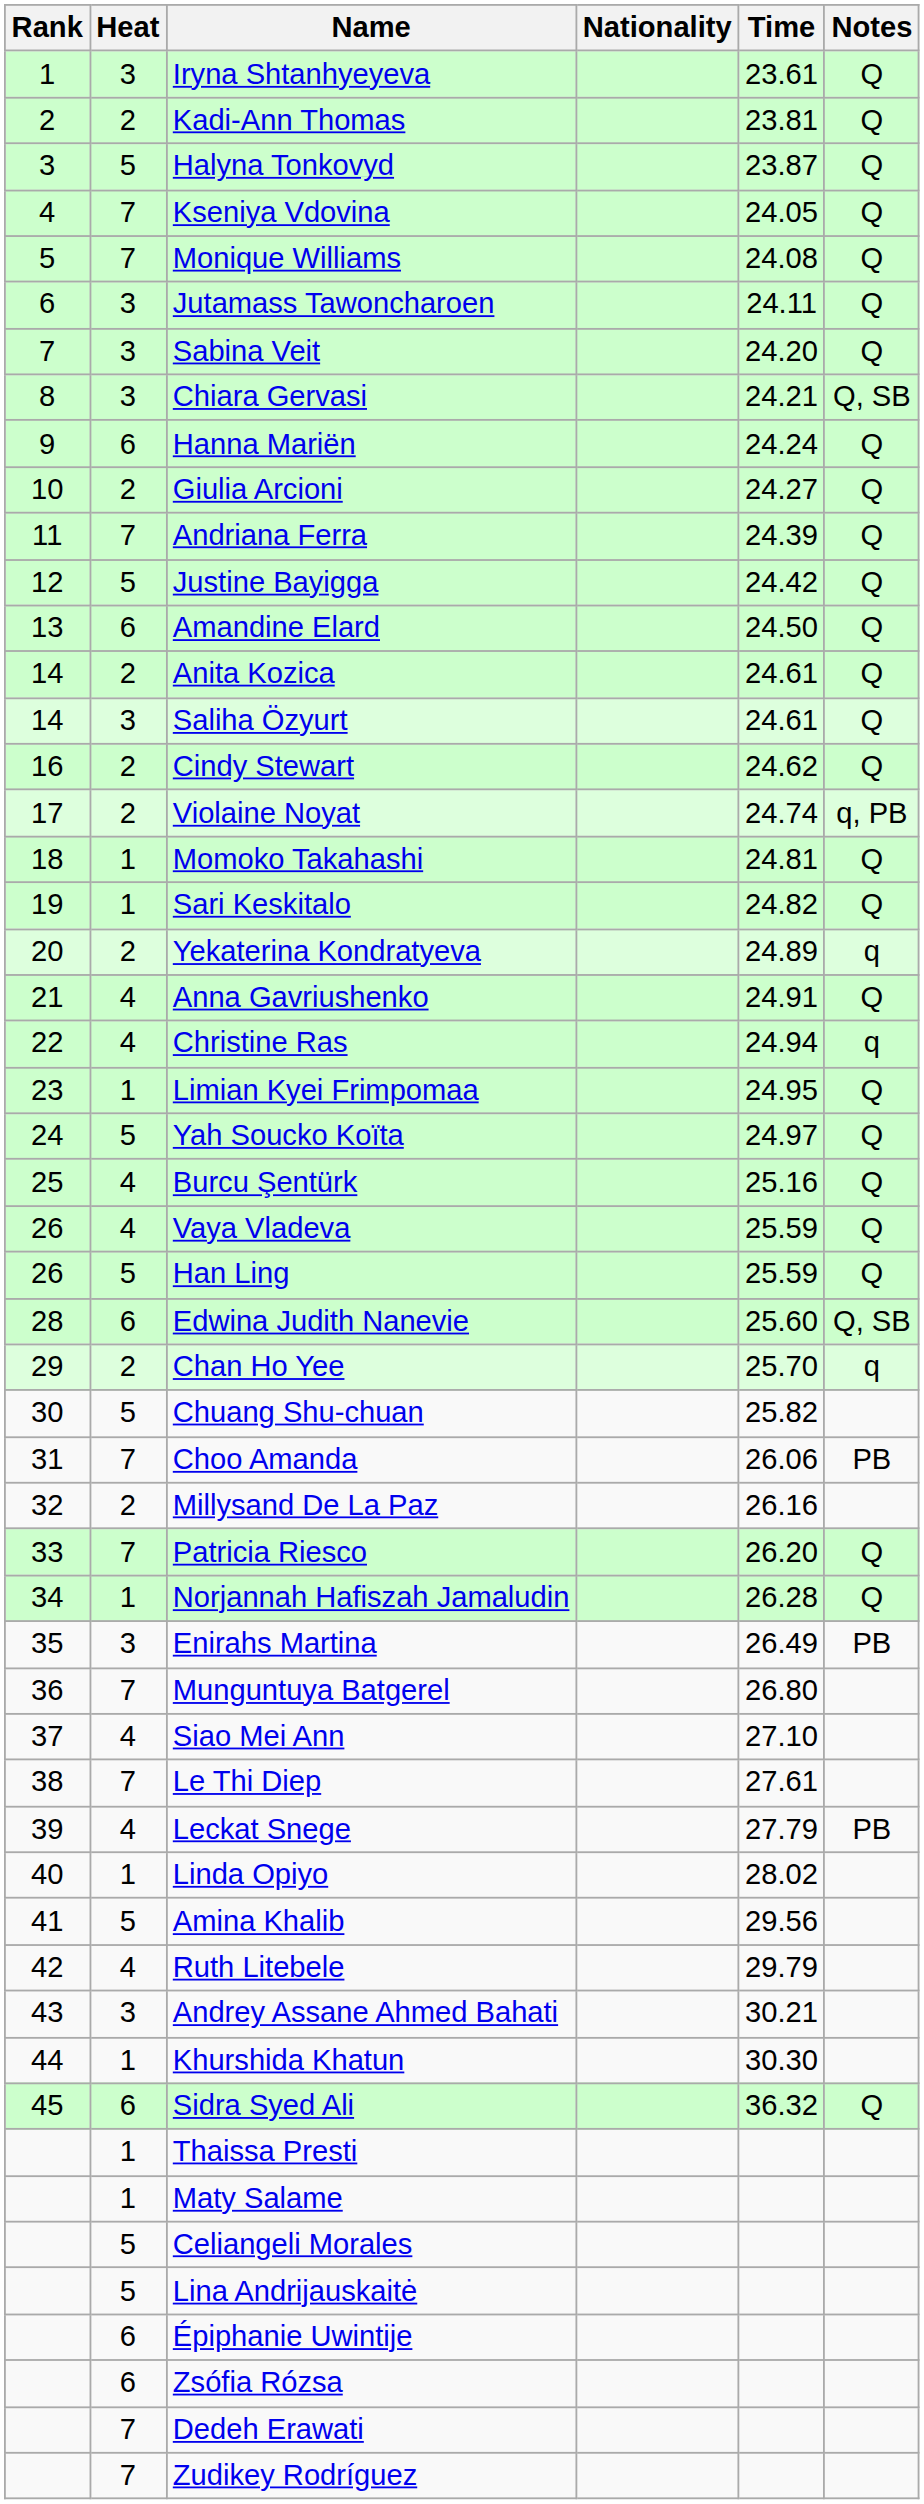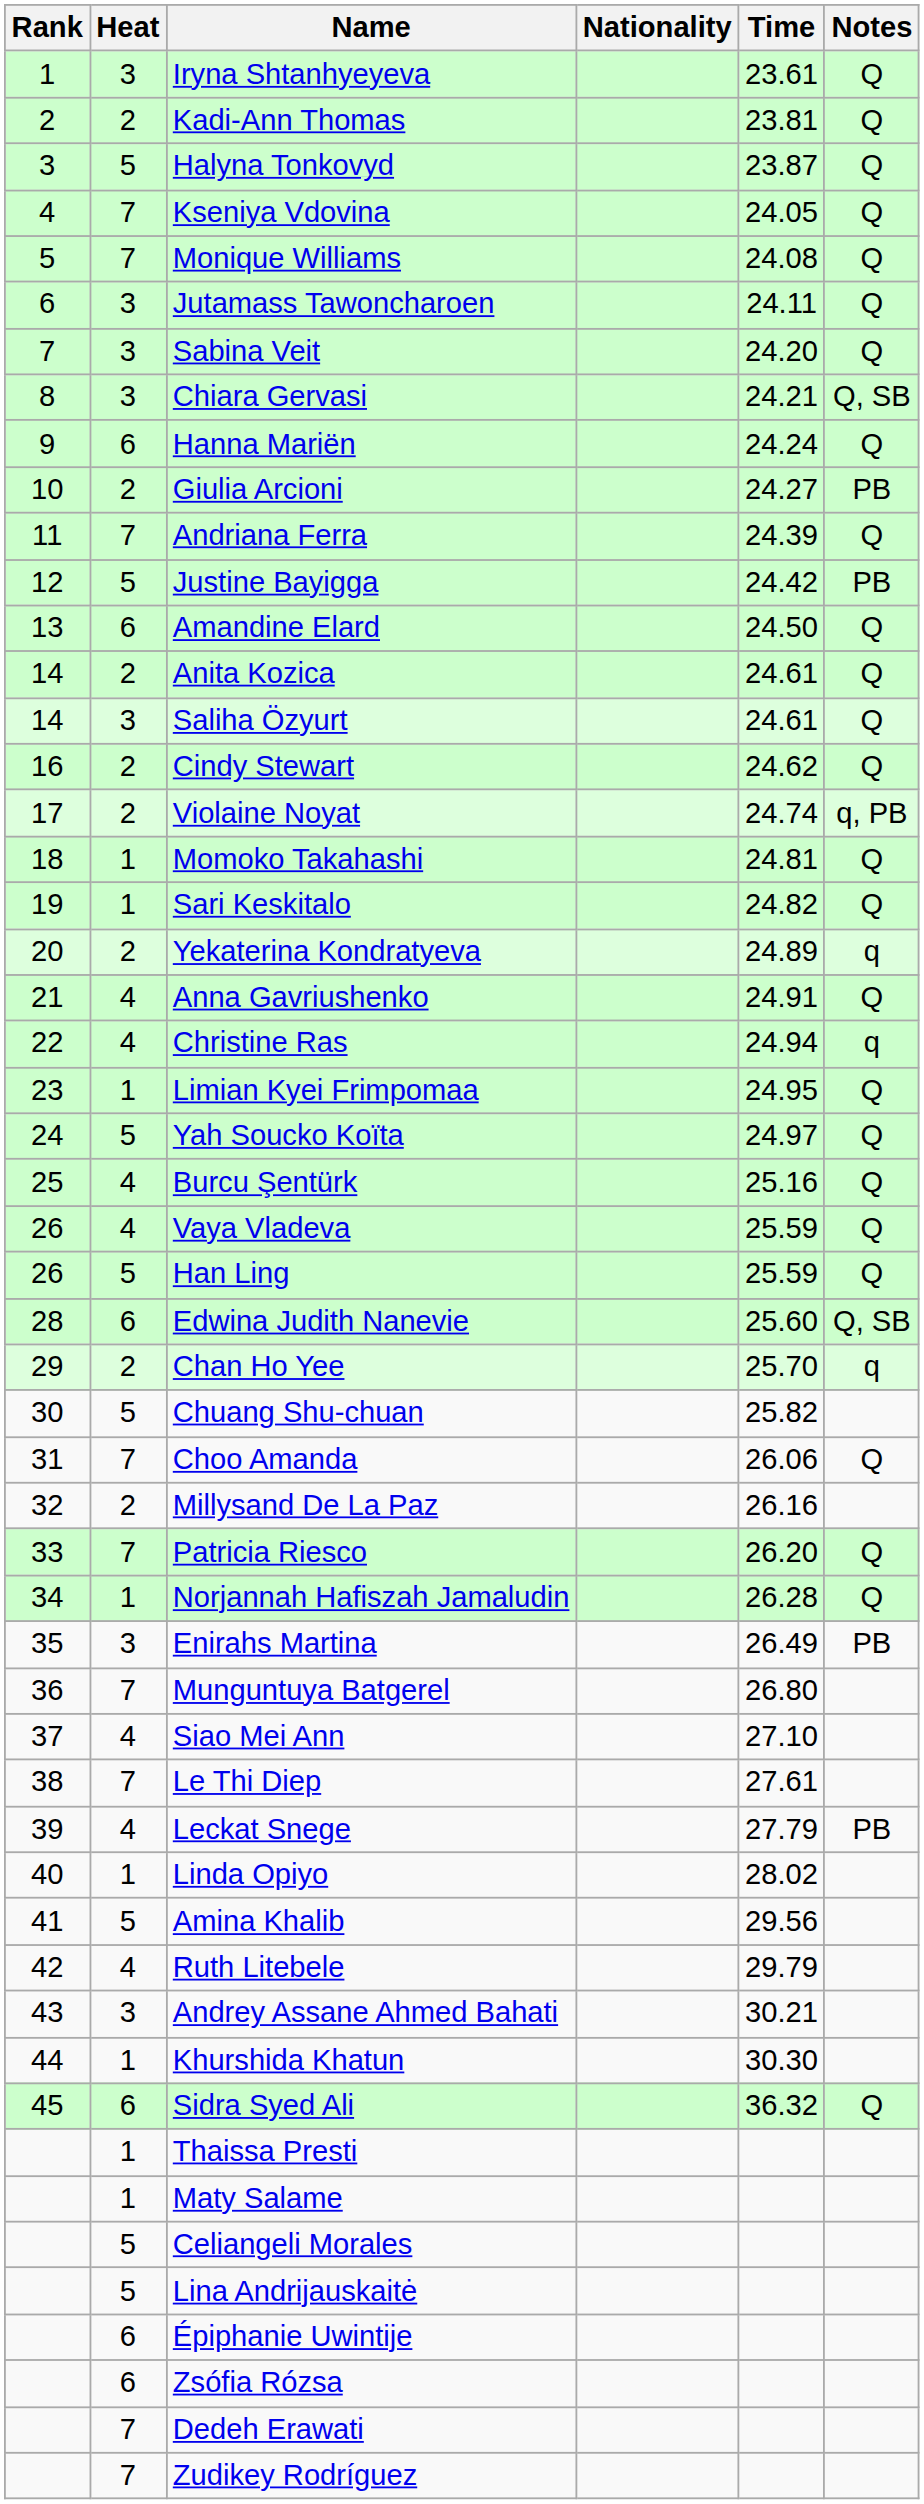Giulia Arcioni | Notes: Q -> PB
Justine Bayigga | Notes: Q -> PB
Choo Amanda | Notes: PB -> Q
